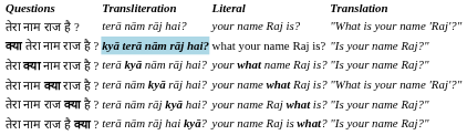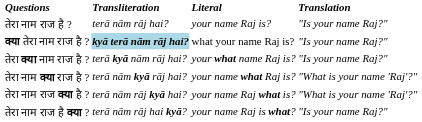तेरा नाम राज है ? | Translation: "What is your name 'Raj'?" -> "Is your name Raj?"
तेरा नाम राज क्या है ? | Translation: "Is your name Raj?" -> "What is your name 'Raj'?"
